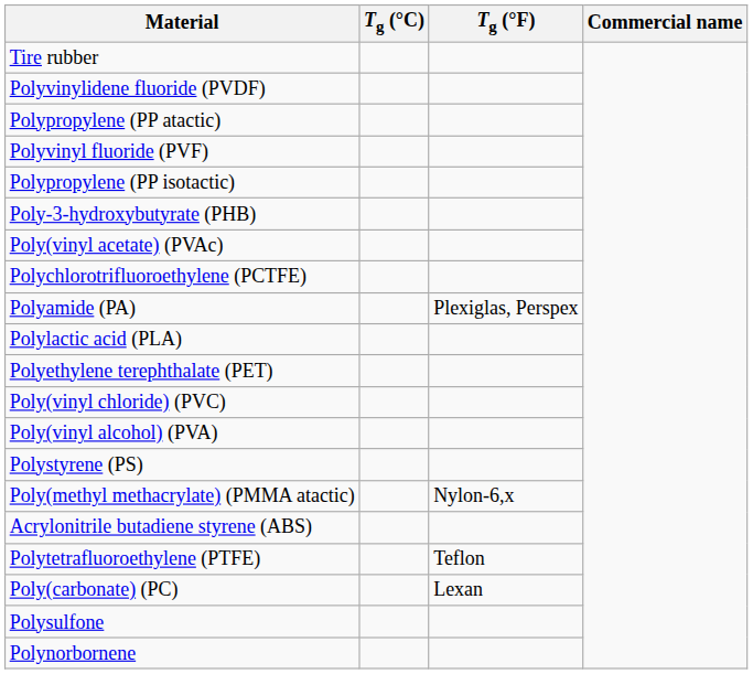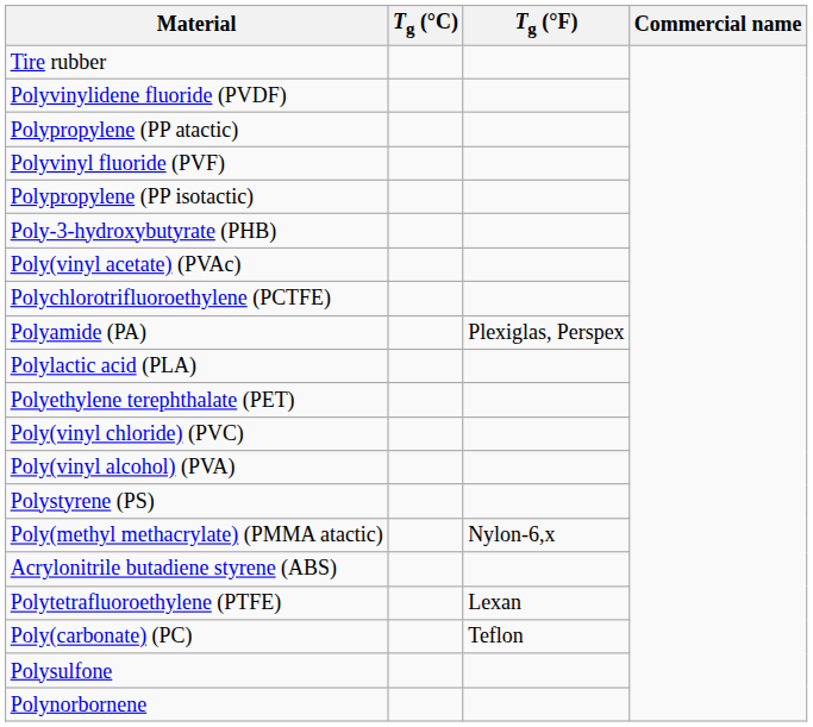Polytetrafluoroethylene (PTFE) | Tg (°F): Teflon -> Lexan
Poly(carbonate) (PC) | Tg (°F): Lexan -> Teflon
